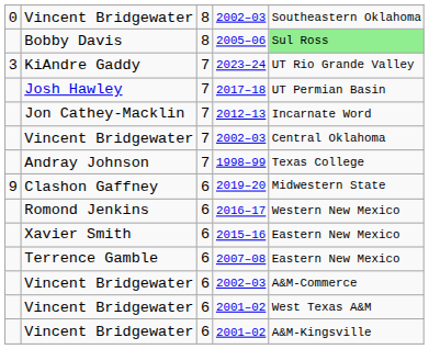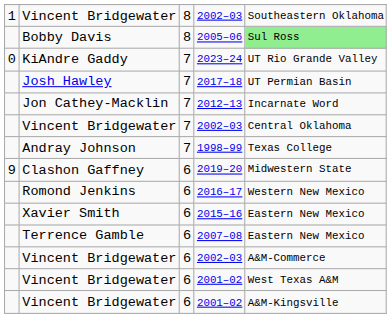8 / 2002–03 | column 1: 0 -> 1
2023–24 | column 1: 3 -> 0
